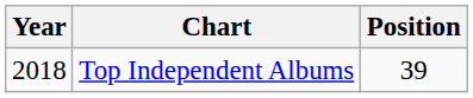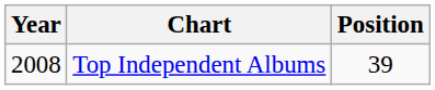Top Independent Albums | Year: 2018 -> 2008
